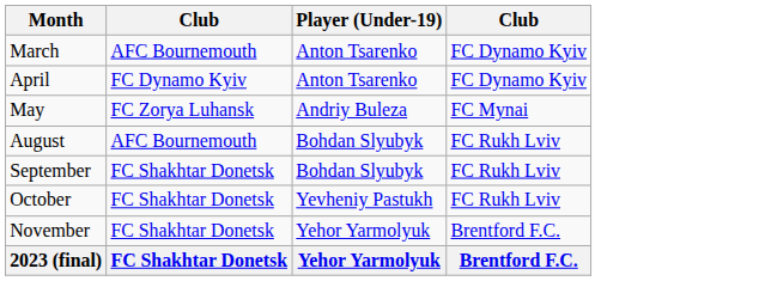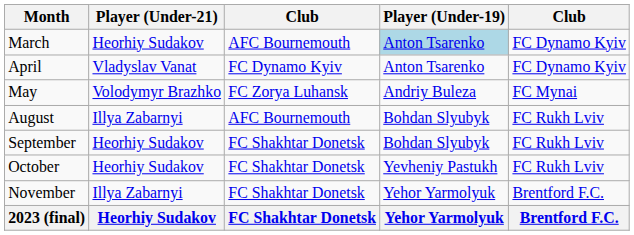+ column: Player (Under-21) | Heorhiy Sudakov | Vladyslav Vanat | Volodymyr Brazhko | Illya Zabarnyi | Heorhiy Sudakov | Heorhiy Sudakov | Illya Zabarnyi | Heorhiy Sudakov
March | Player (Under-19): no background -> lightblue background
